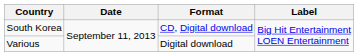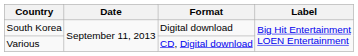South Korea | Format: CD, Digital download -> Digital download
Various | Format: Digital download -> CD, Digital download
